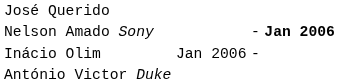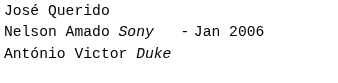Nelson Amado Sony | column 5: bold -> normal
- row: Inácio Olim | Jan 2006 | -
